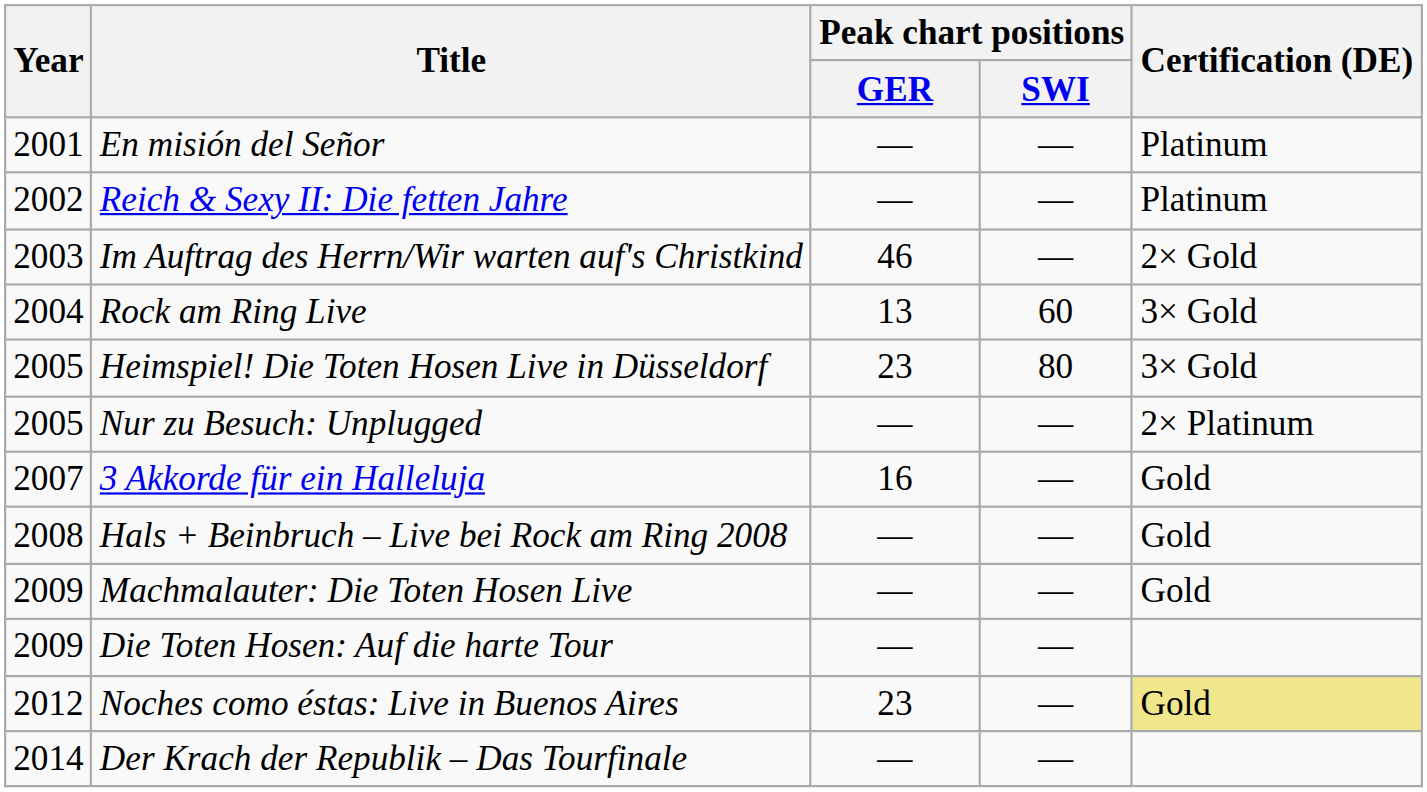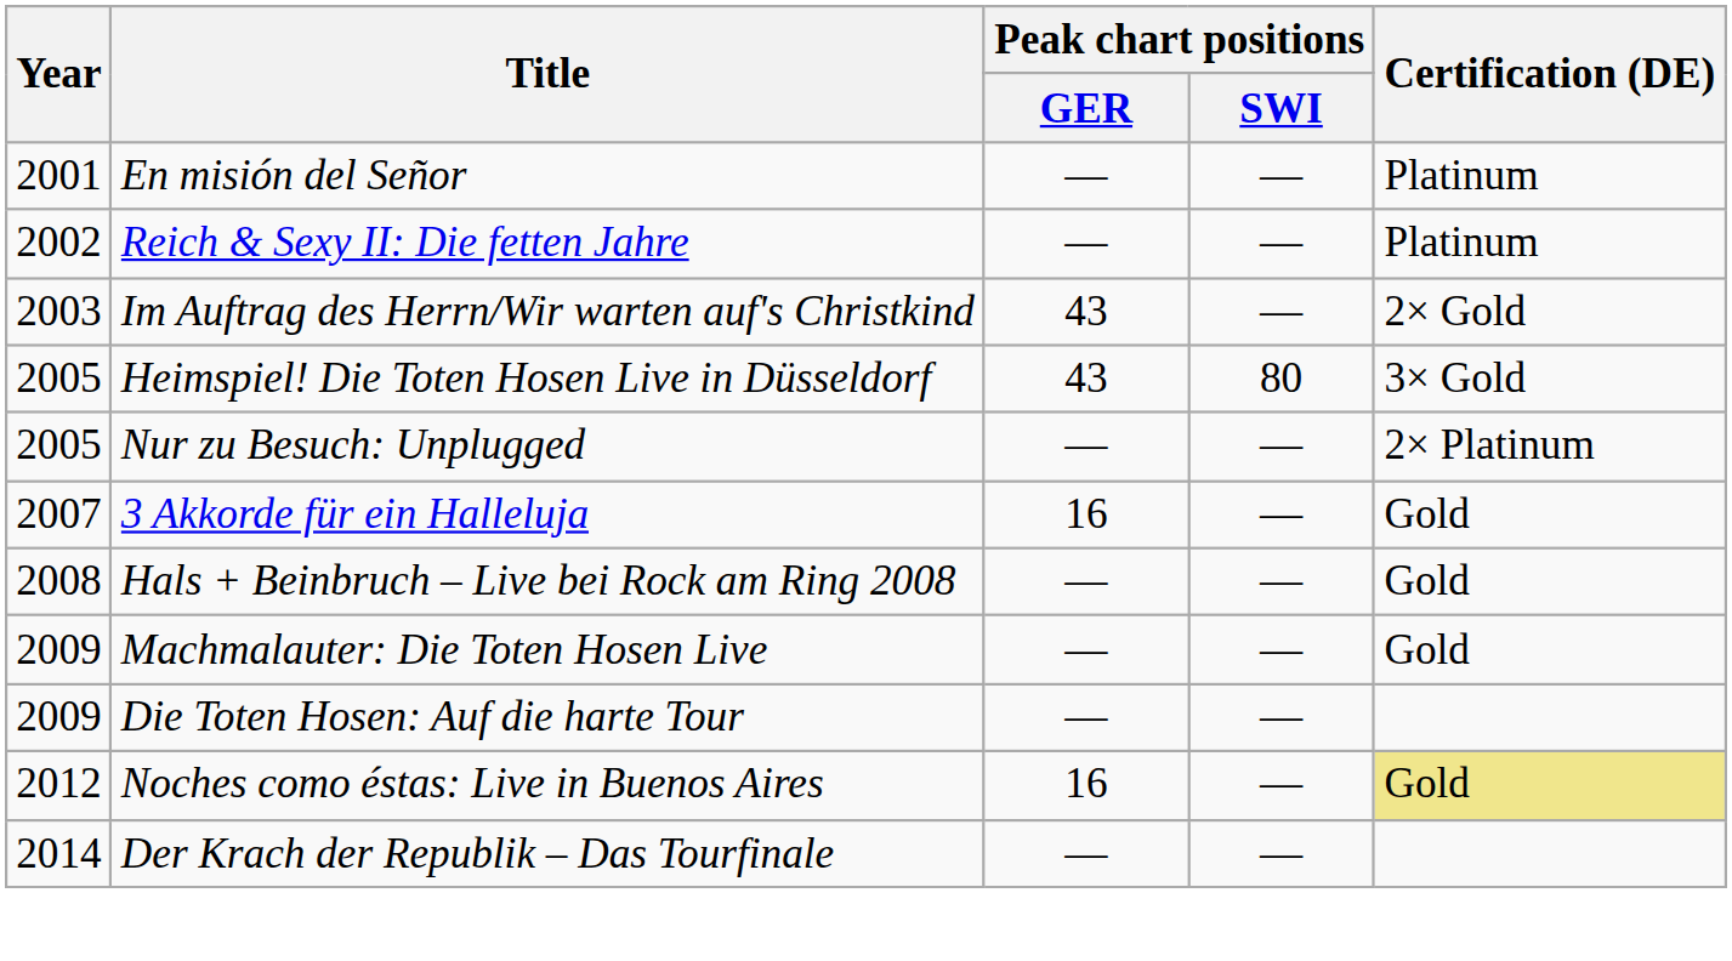Im Auftrag des Herrn/Wir warten auf's Christkind | Peak chart positions / GER: 46 -> 43
- row: 2004 | Rock am Ring Live | 13 | 60 | 3× Gold
Heimspiel! Die Toten Hosen Live in Düsseldorf | Peak chart positions / GER: 23 -> 43
Noches como éstas: Live in Buenos Aires | Peak chart positions / GER: 23 -> 16
